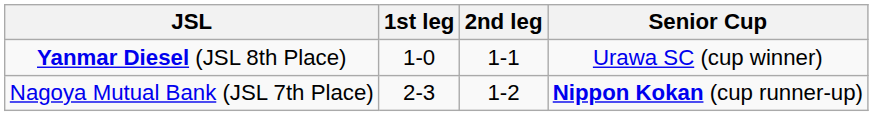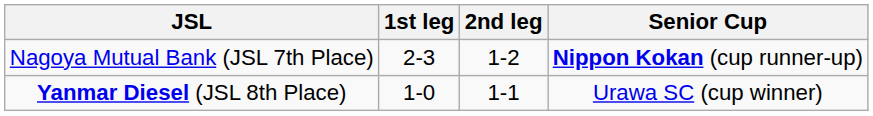rows swapped: Nagoya Mutual Bank (JSL 7th Place) <-> Yanmar Diesel (JSL 8th Place)
